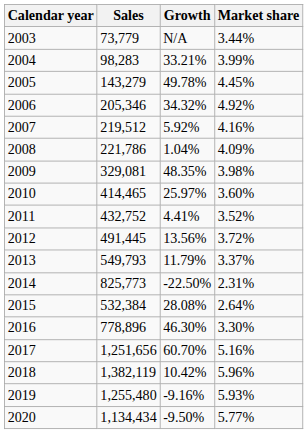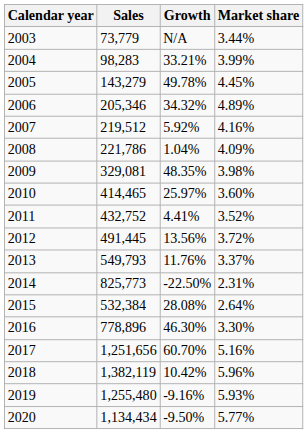2006 | Market share: 4.92% -> 4.89%
2013 | Growth: 11.79% -> 11.76%
